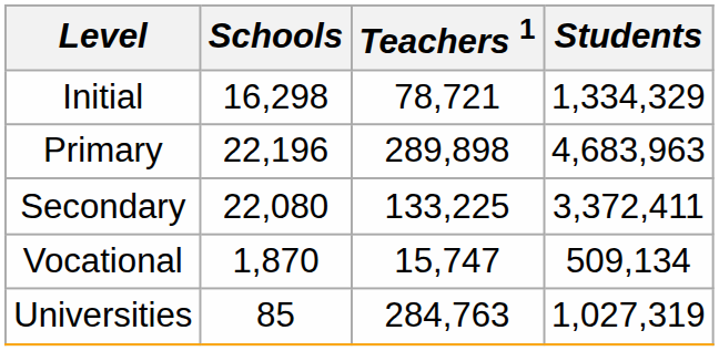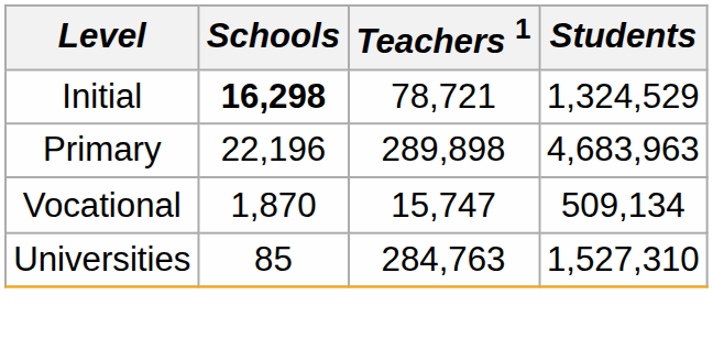Initial | Schools: normal -> bold
Initial | Students: 1,334,329 -> 1,324,529
- row: Secondary | 22,080 | 133,225 | 3,372,411
Universities | Students: 1,027,319 -> 1,527,310
